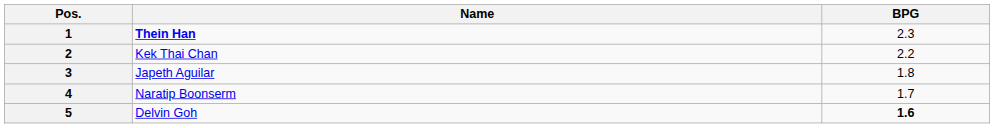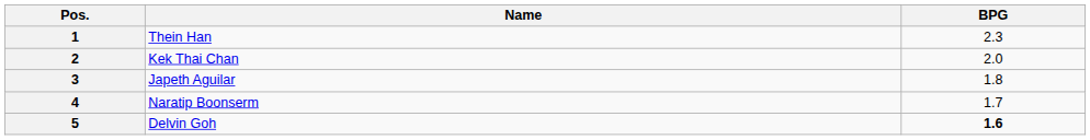1 | Name: bold -> normal
2 | BPG: 2.2 -> 2.0
